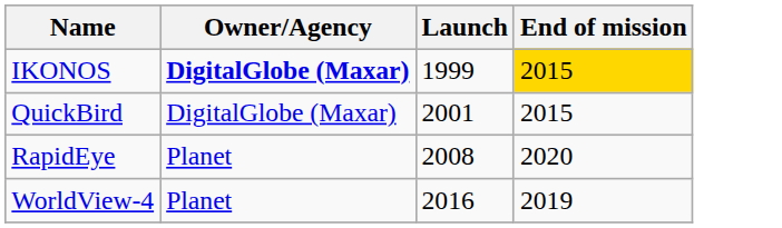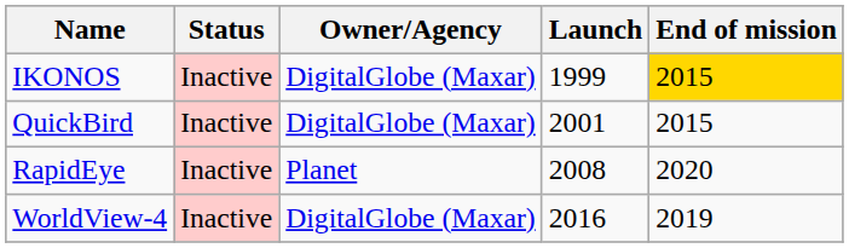+ column: Status | Inactive | Inactive | Inactive | Inactive
IKONOS | Owner/Agency: bold -> normal
WorldView-4 | Owner/Agency: Planet -> DigitalGlobe (Maxar)
